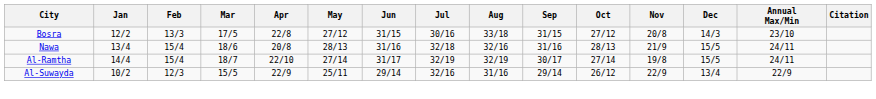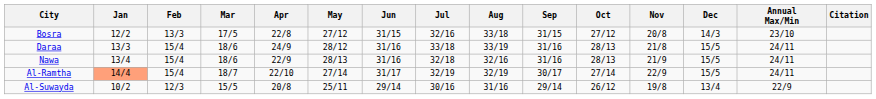Bosra | Jul: 30/16 -> 32/16
+ row: Daraa | 13/3 | 15/4 | 18/6 | 24/9 | 28/12 | 31/16 | 33/18 | 33/19 | 31/16 | 28/13 | 21/8 | 15/5 | 24/11
Nawa | Apr: 20/8 -> 22/9
Al-Ramtha | Jan: no background -> lightsalmon background
Al-Ramtha | Nov: 19/8 -> 22/9
Al-Suwayda | Apr: 22/9 -> 20/8
Al-Suwayda | Jul: 32/16 -> 30/16
Al-Suwayda | Nov: 22/9 -> 19/8
